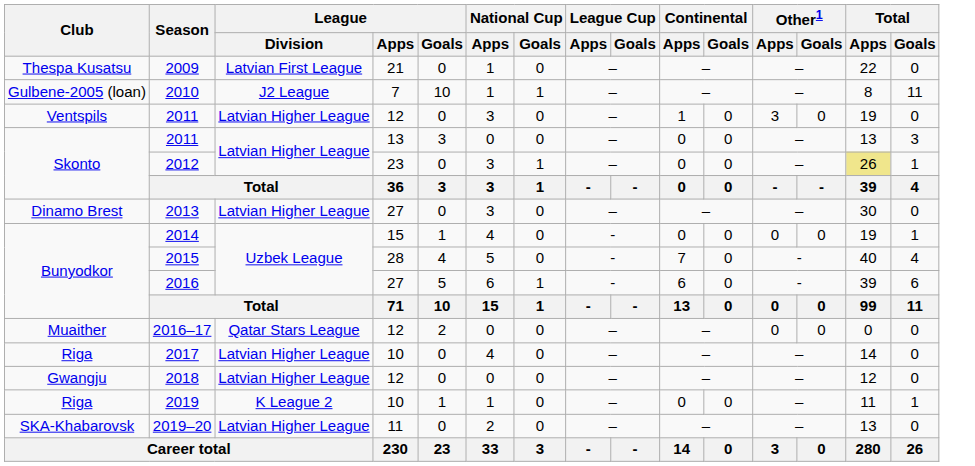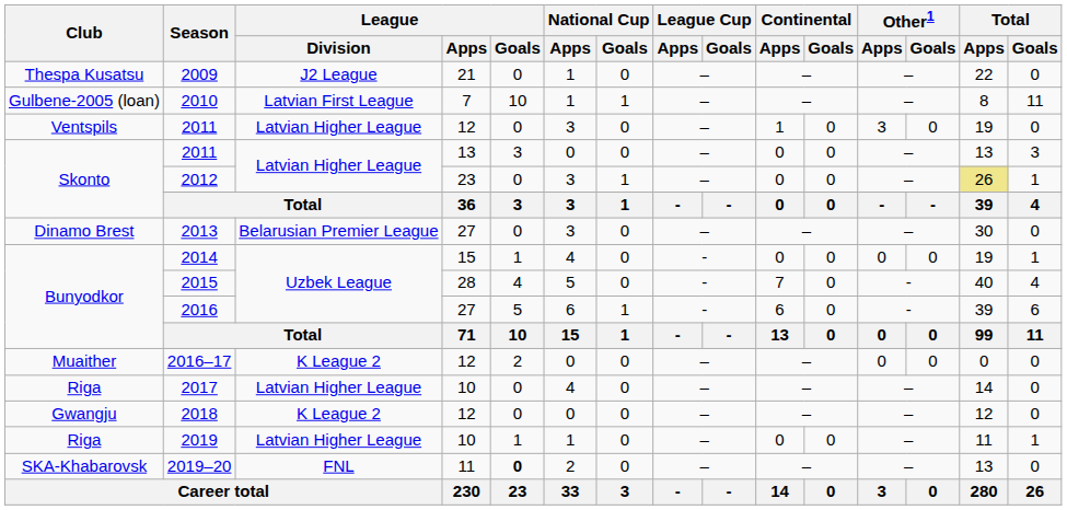2009 | League / Division: Latvian First League -> J2 League
2010 | League / Division: J2 League -> Latvian First League
2013 | League / Division: Latvian Higher League -> Belarusian Premier League
2016–17 | League / Division: Qatar Stars League -> K League 2
2018 | League / Division: Latvian Higher League -> K League 2
2019 | League / Division: K League 2 -> Latvian Higher League
2019–20 | League / Division: Latvian Higher League -> FNL
2019–20 | League / Goals: normal -> bold
